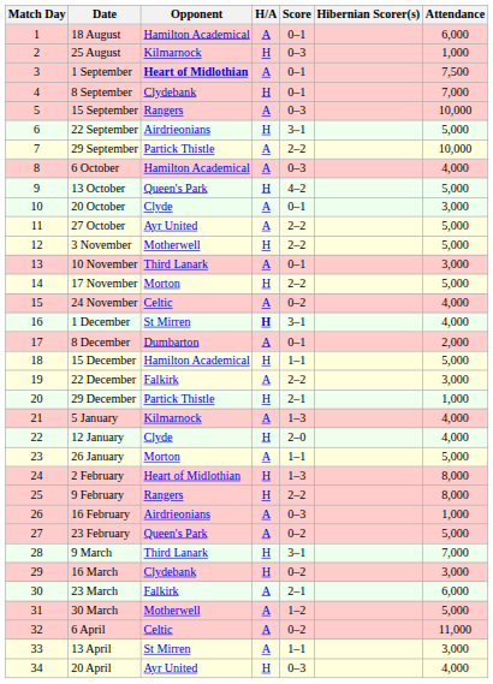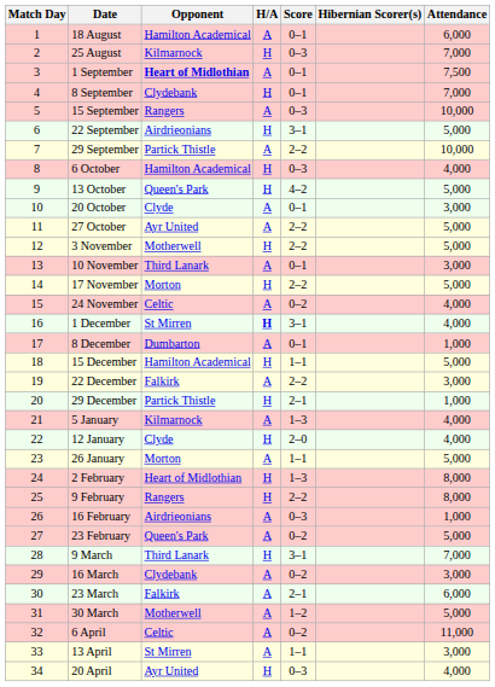25 August | Attendance: 1,000 -> 7,000
6 October | H/A: A -> H
8 December | Attendance: 2,000 -> 1,000
16 March | H/A: H -> A
